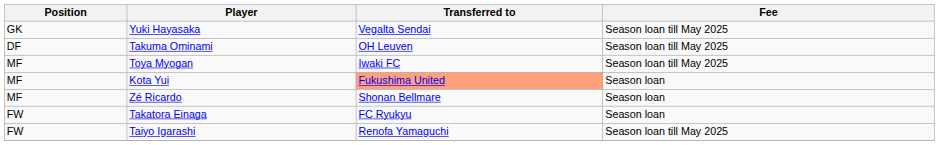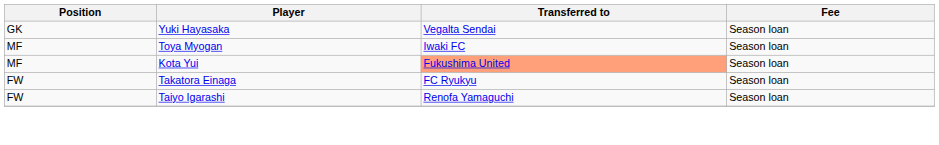Yuki Hayasaka | Fee: Season loan till May 2025 -> Season loan
- row: DF | Takuma Ominami | OH Leuven | Season loan till May 2025
Toya Myogan | Fee: Season loan till May 2025 -> Season loan
- row: MF | Zé Ricardo | Shonan Bellmare | Season loan
Taiyo Igarashi | Fee: Season loan till May 2025 -> Season loan
